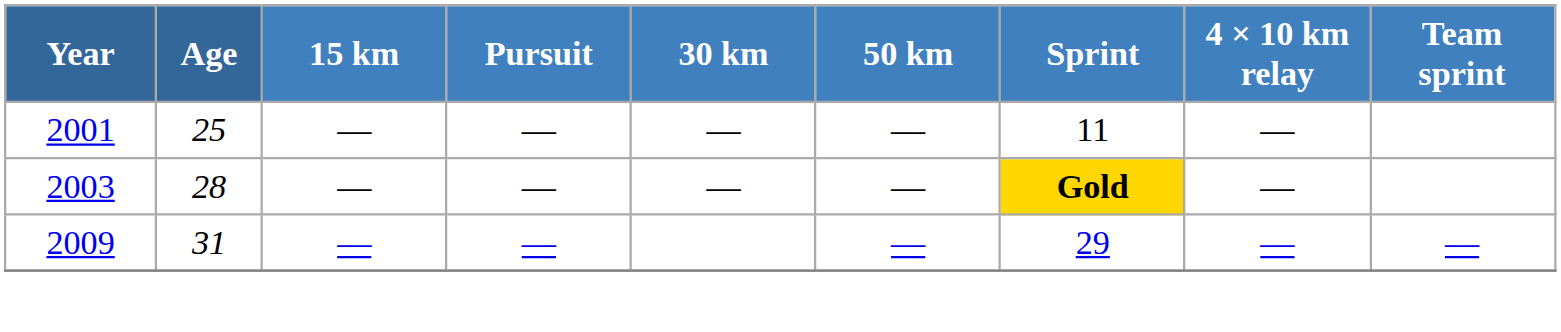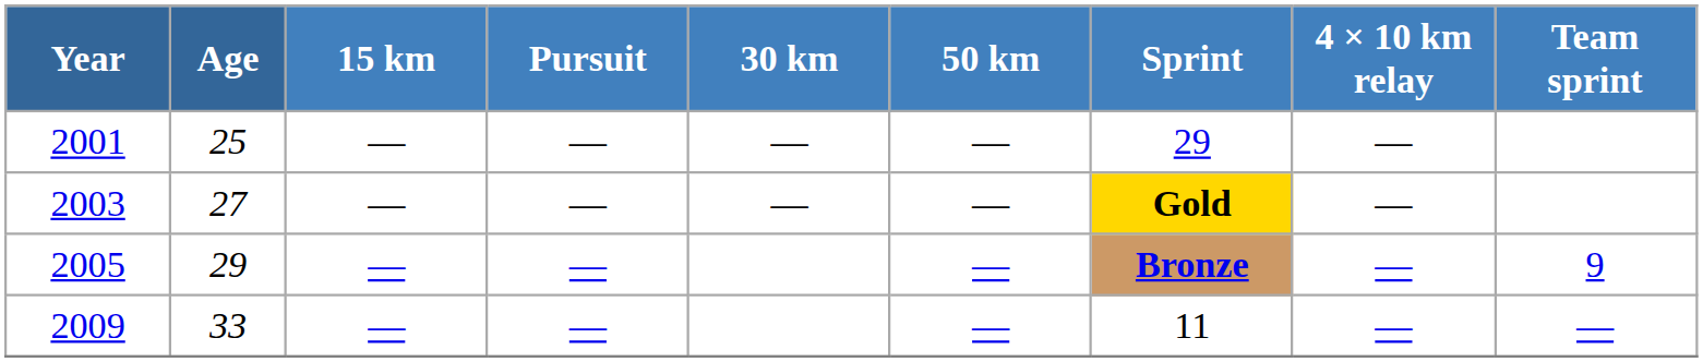2001 | Sprint: 11 -> 29
2003 | Age: 28 -> 27
+ row: 2005 | 29 | — | — | — | Bronze | — | 9
2009 | Age: 31 -> 33
2009 | Sprint: 29 -> 11
